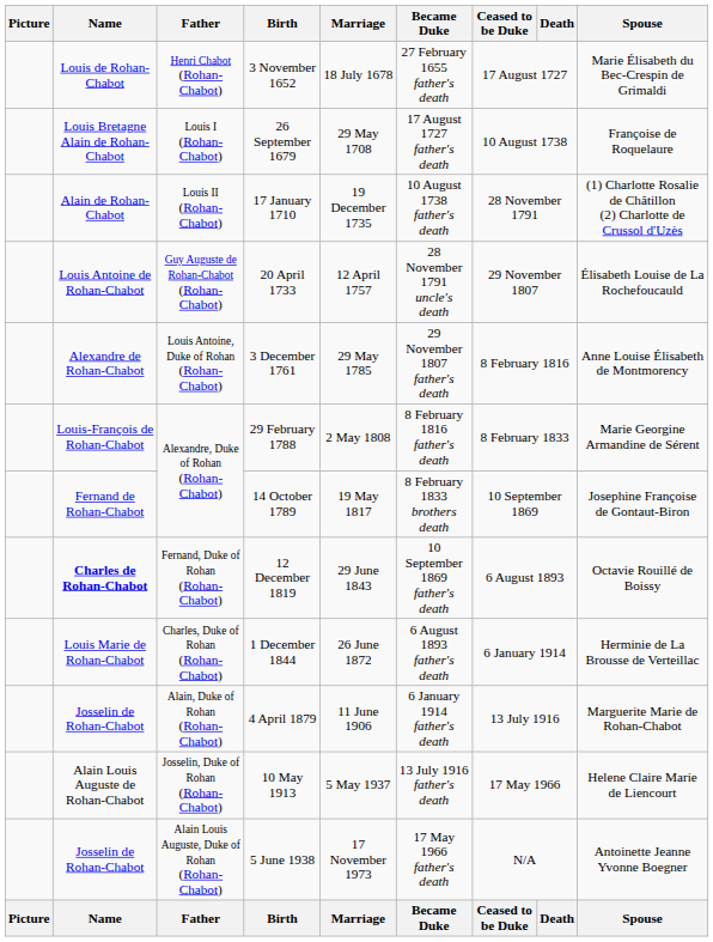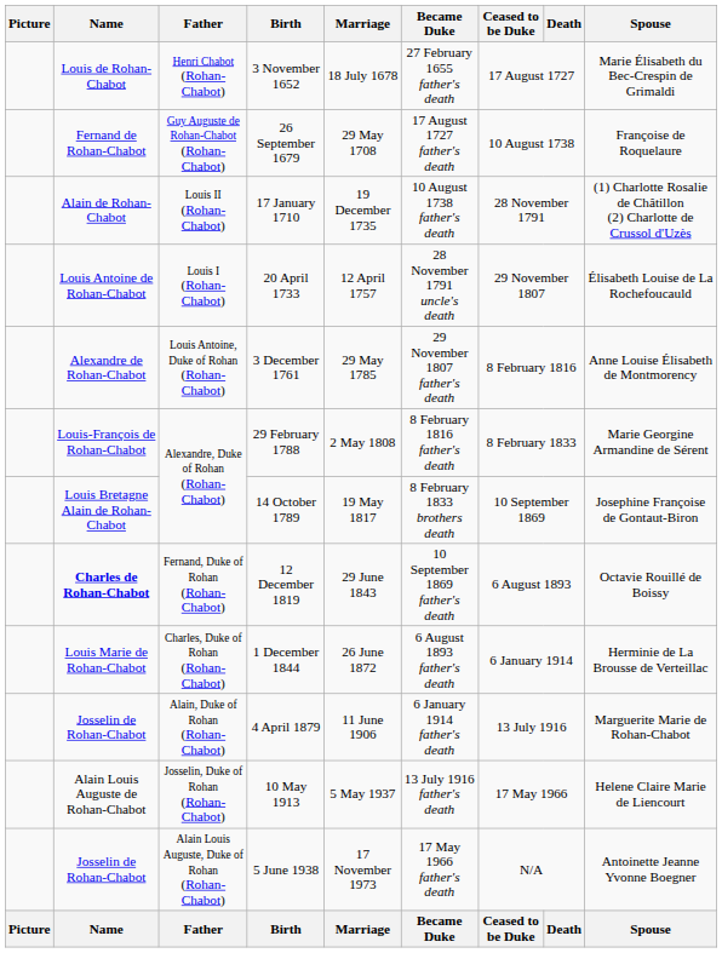26 September 1679 | Name: Louis Bretagne Alain de Rohan-Chabot -> Fernand de Rohan-Chabot
26 September 1679 | Father: Louis I (Rohan-Chabot) -> Guy Auguste de Rohan-Chabot (Rohan-Chabot)
20 April 1733 | Father: Guy Auguste de Rohan-Chabot (Rohan-Chabot) -> Louis I (Rohan-Chabot)
14 October 1789 | Name: Fernand de Rohan-Chabot -> Louis Bretagne Alain de Rohan-Chabot
